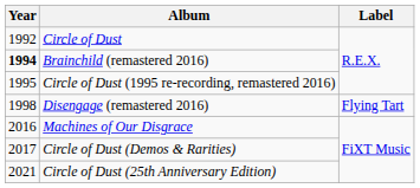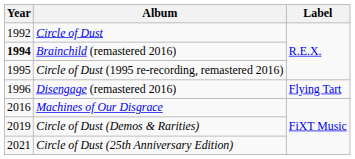Disengage (remastered 2016) | Year: 1998 -> 1996
Circle of Dust (Demos & Rarities) | Year: 2017 -> 2019
